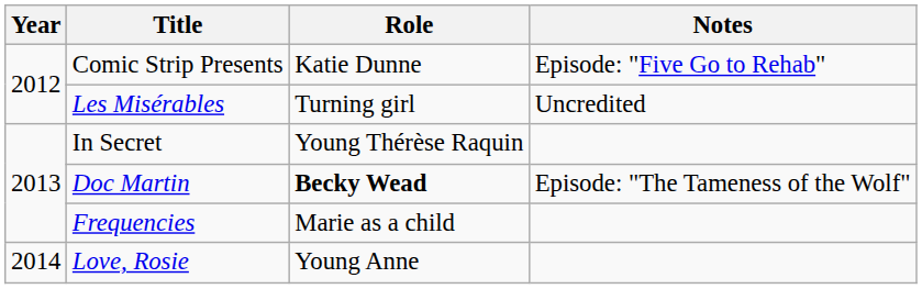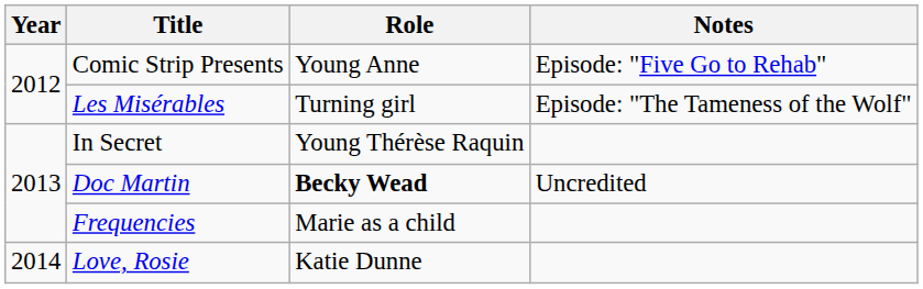Comic Strip Presents | Role: Katie Dunne -> Young Anne
Les Misérables | Notes: Uncredited -> Episode: "The Tameness of the Wolf"
Doc Martin | Notes: Episode: "The Tameness of the Wolf" -> Uncredited
Love, Rosie | Role: Young Anne -> Katie Dunne
